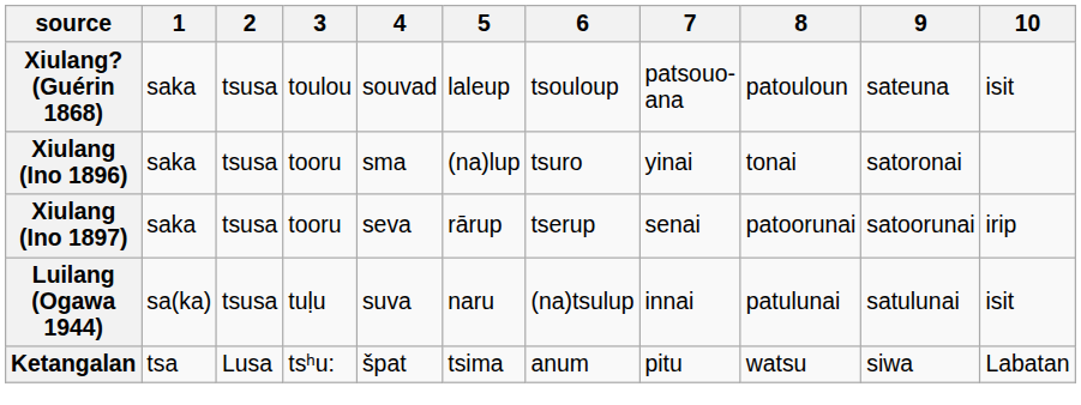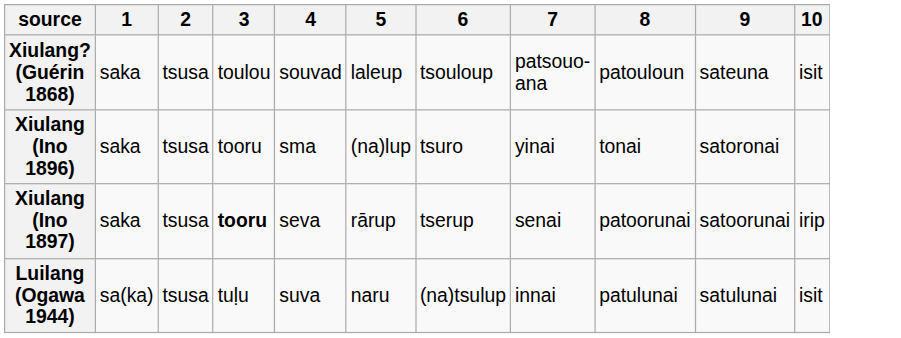Xiulang (Ino 1897) | 3: normal -> bold
- row: Ketangalan | tsa | Lusa | tsʰu: | špat | tsima | anum | pitu | watsu | siwa | Labatan
